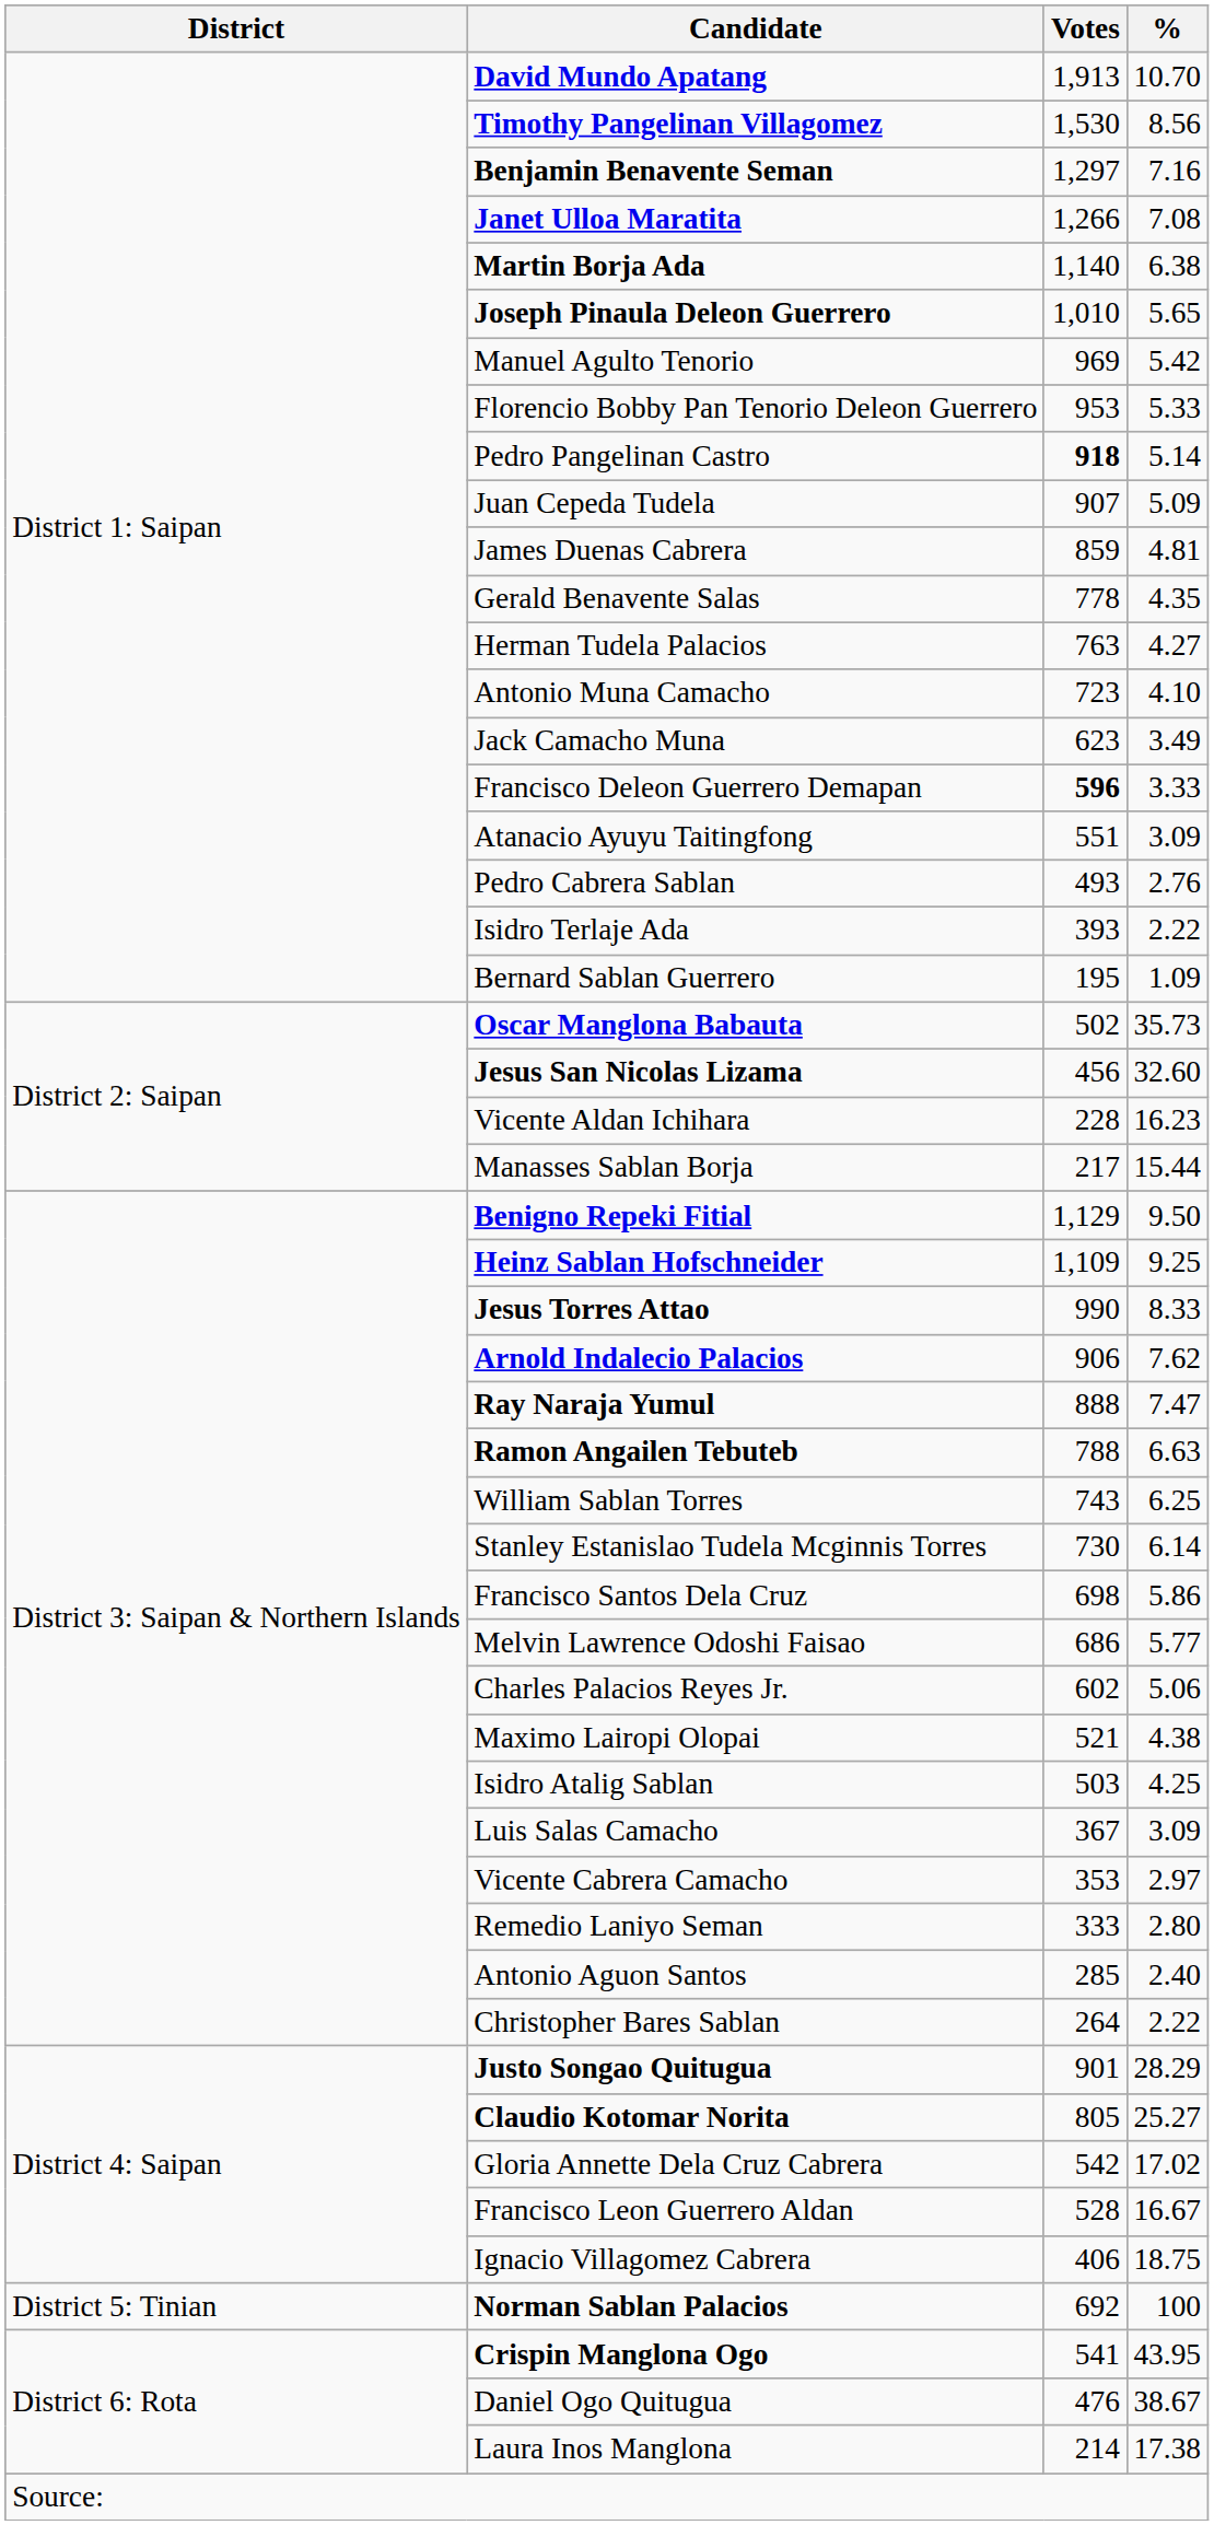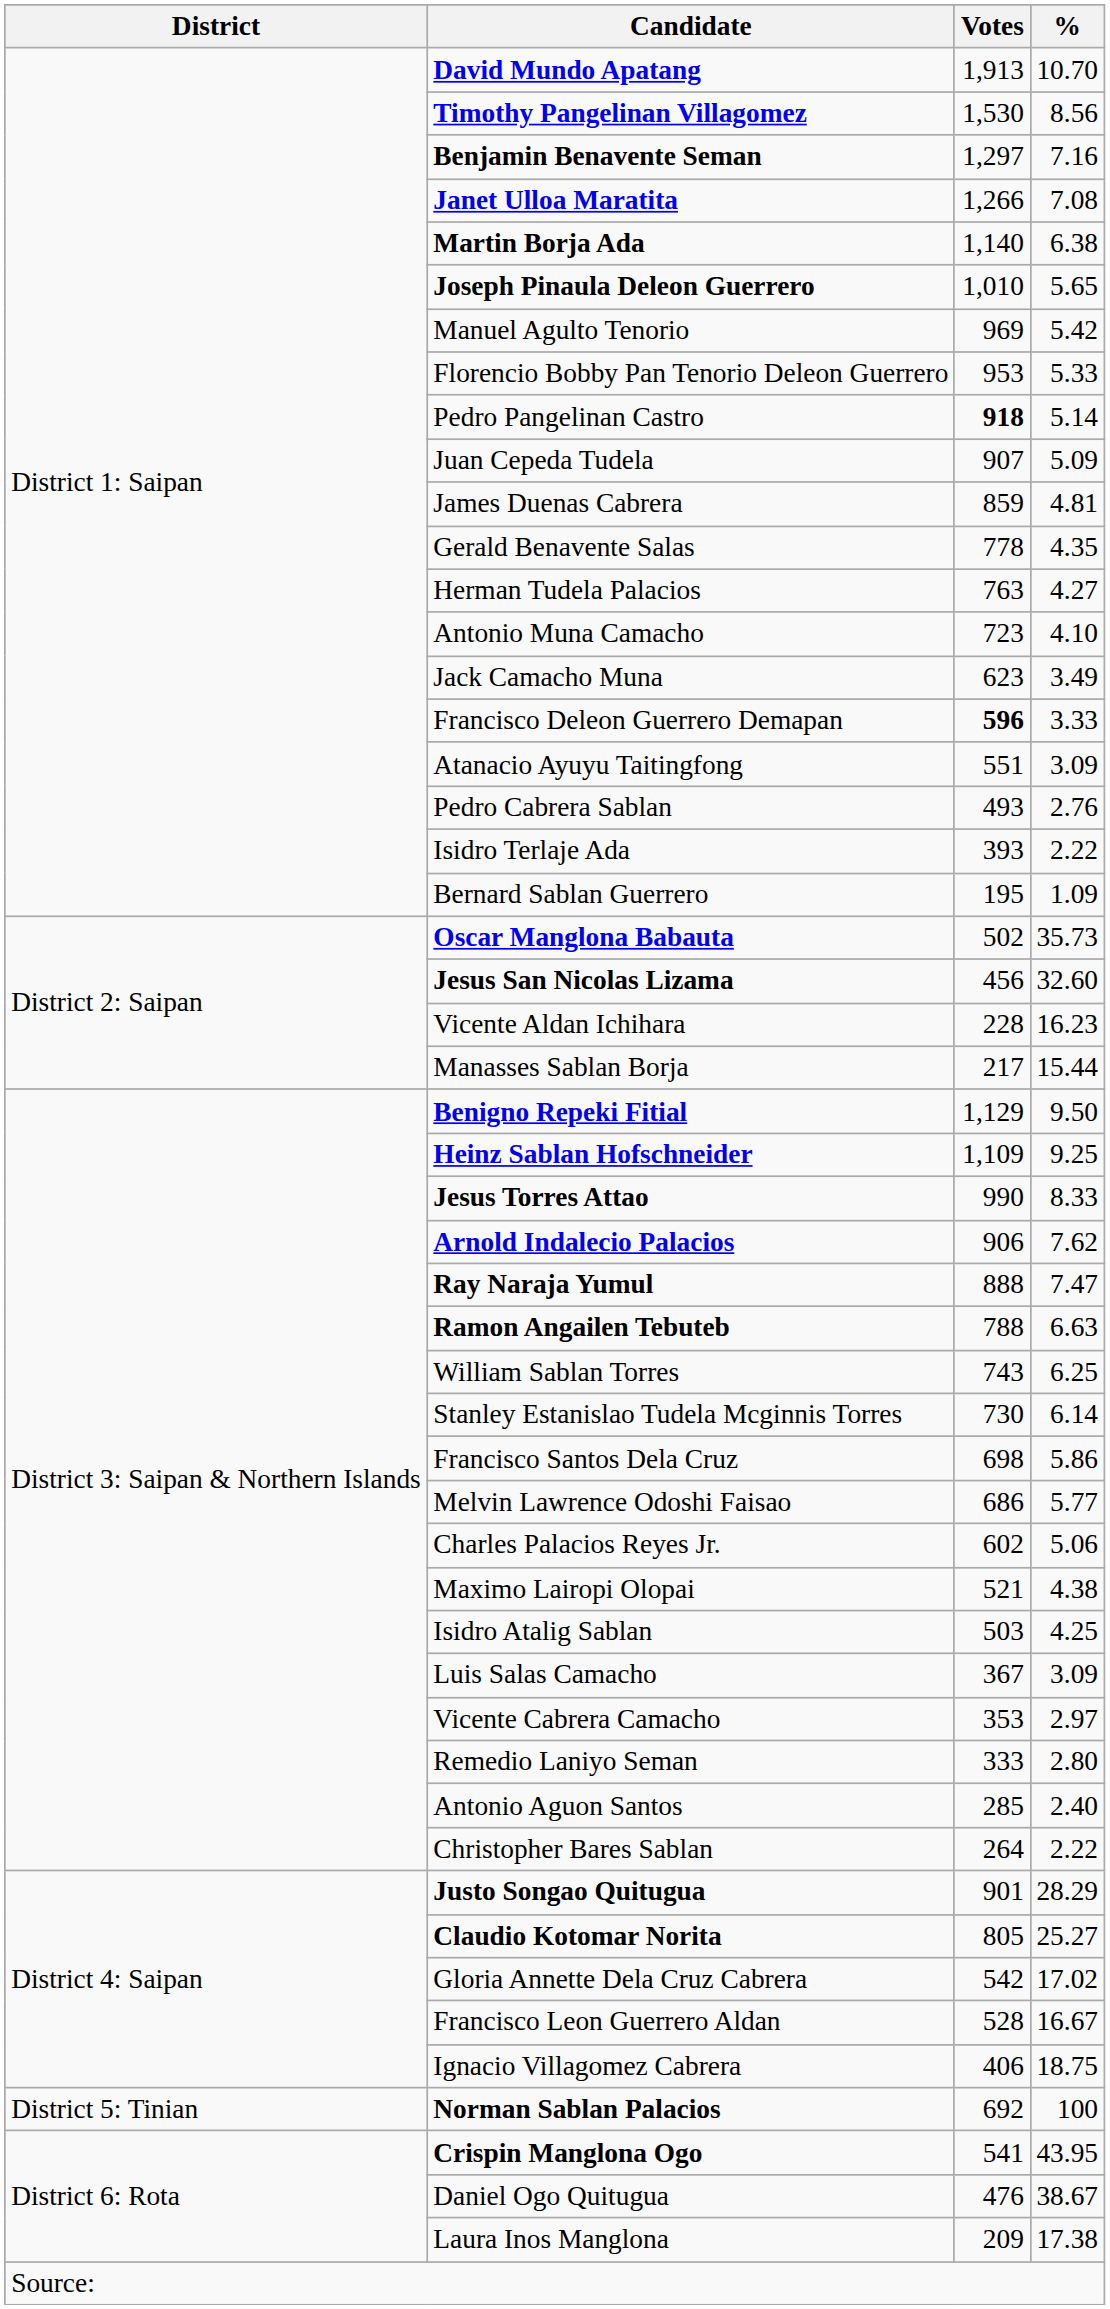Laura Inos Manglona | Votes: 214 -> 209
